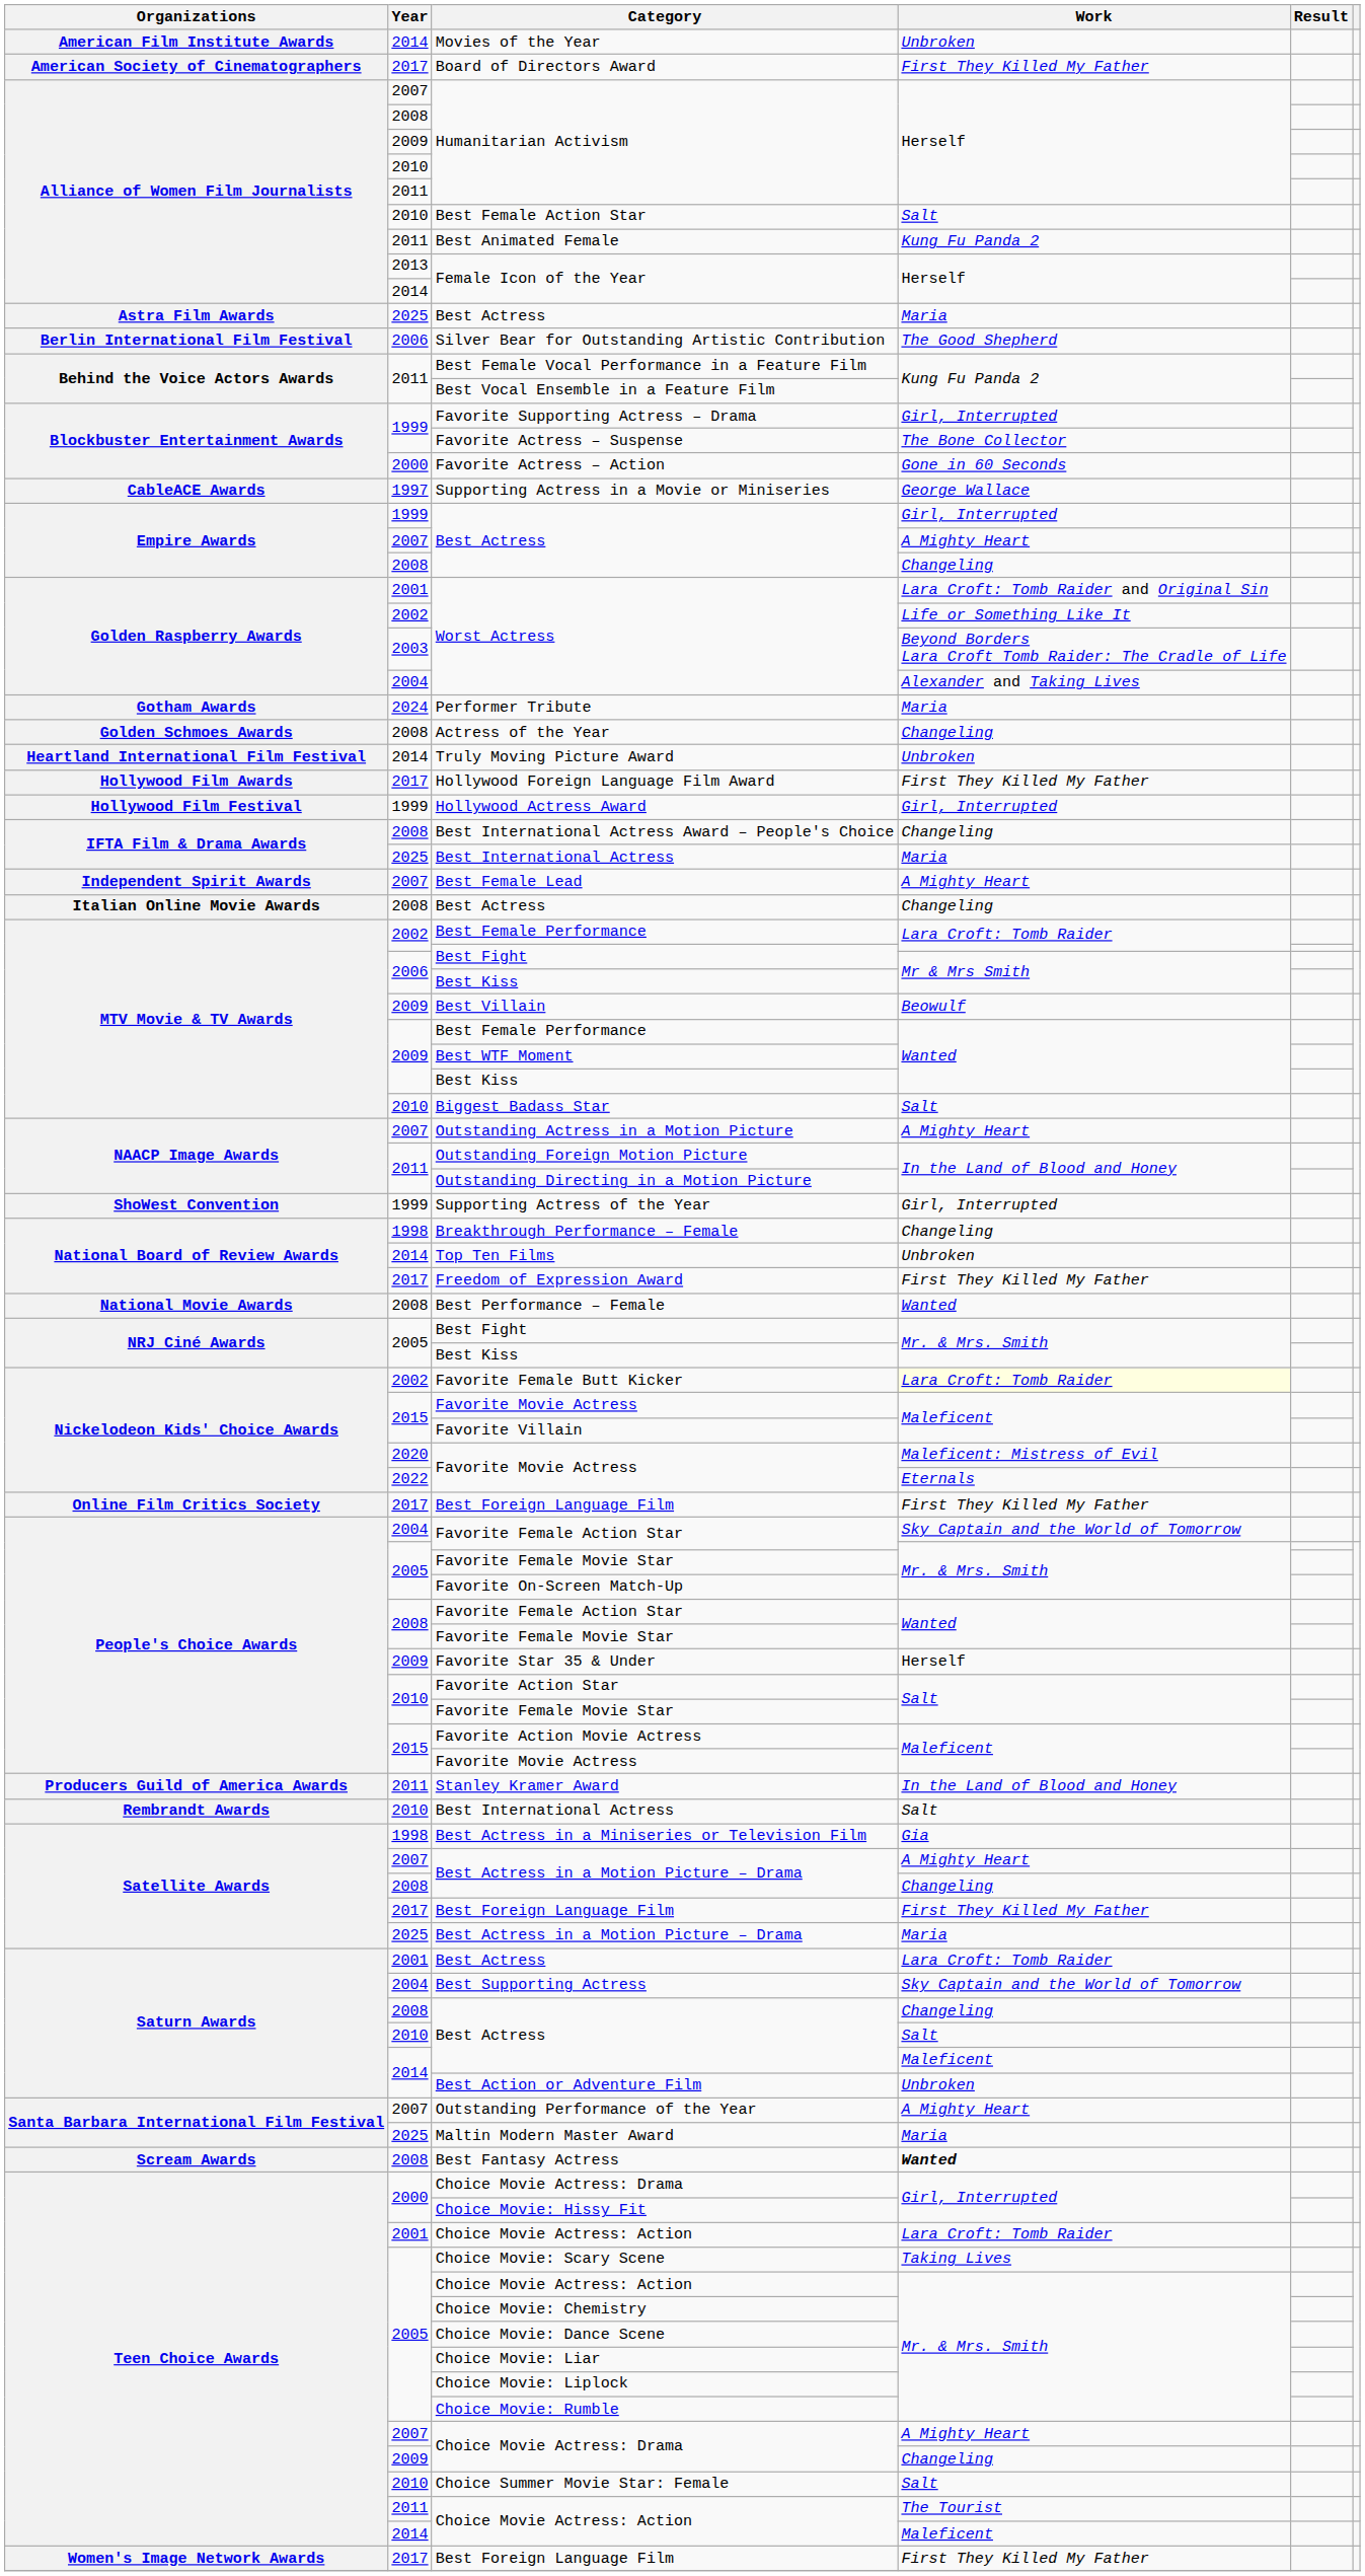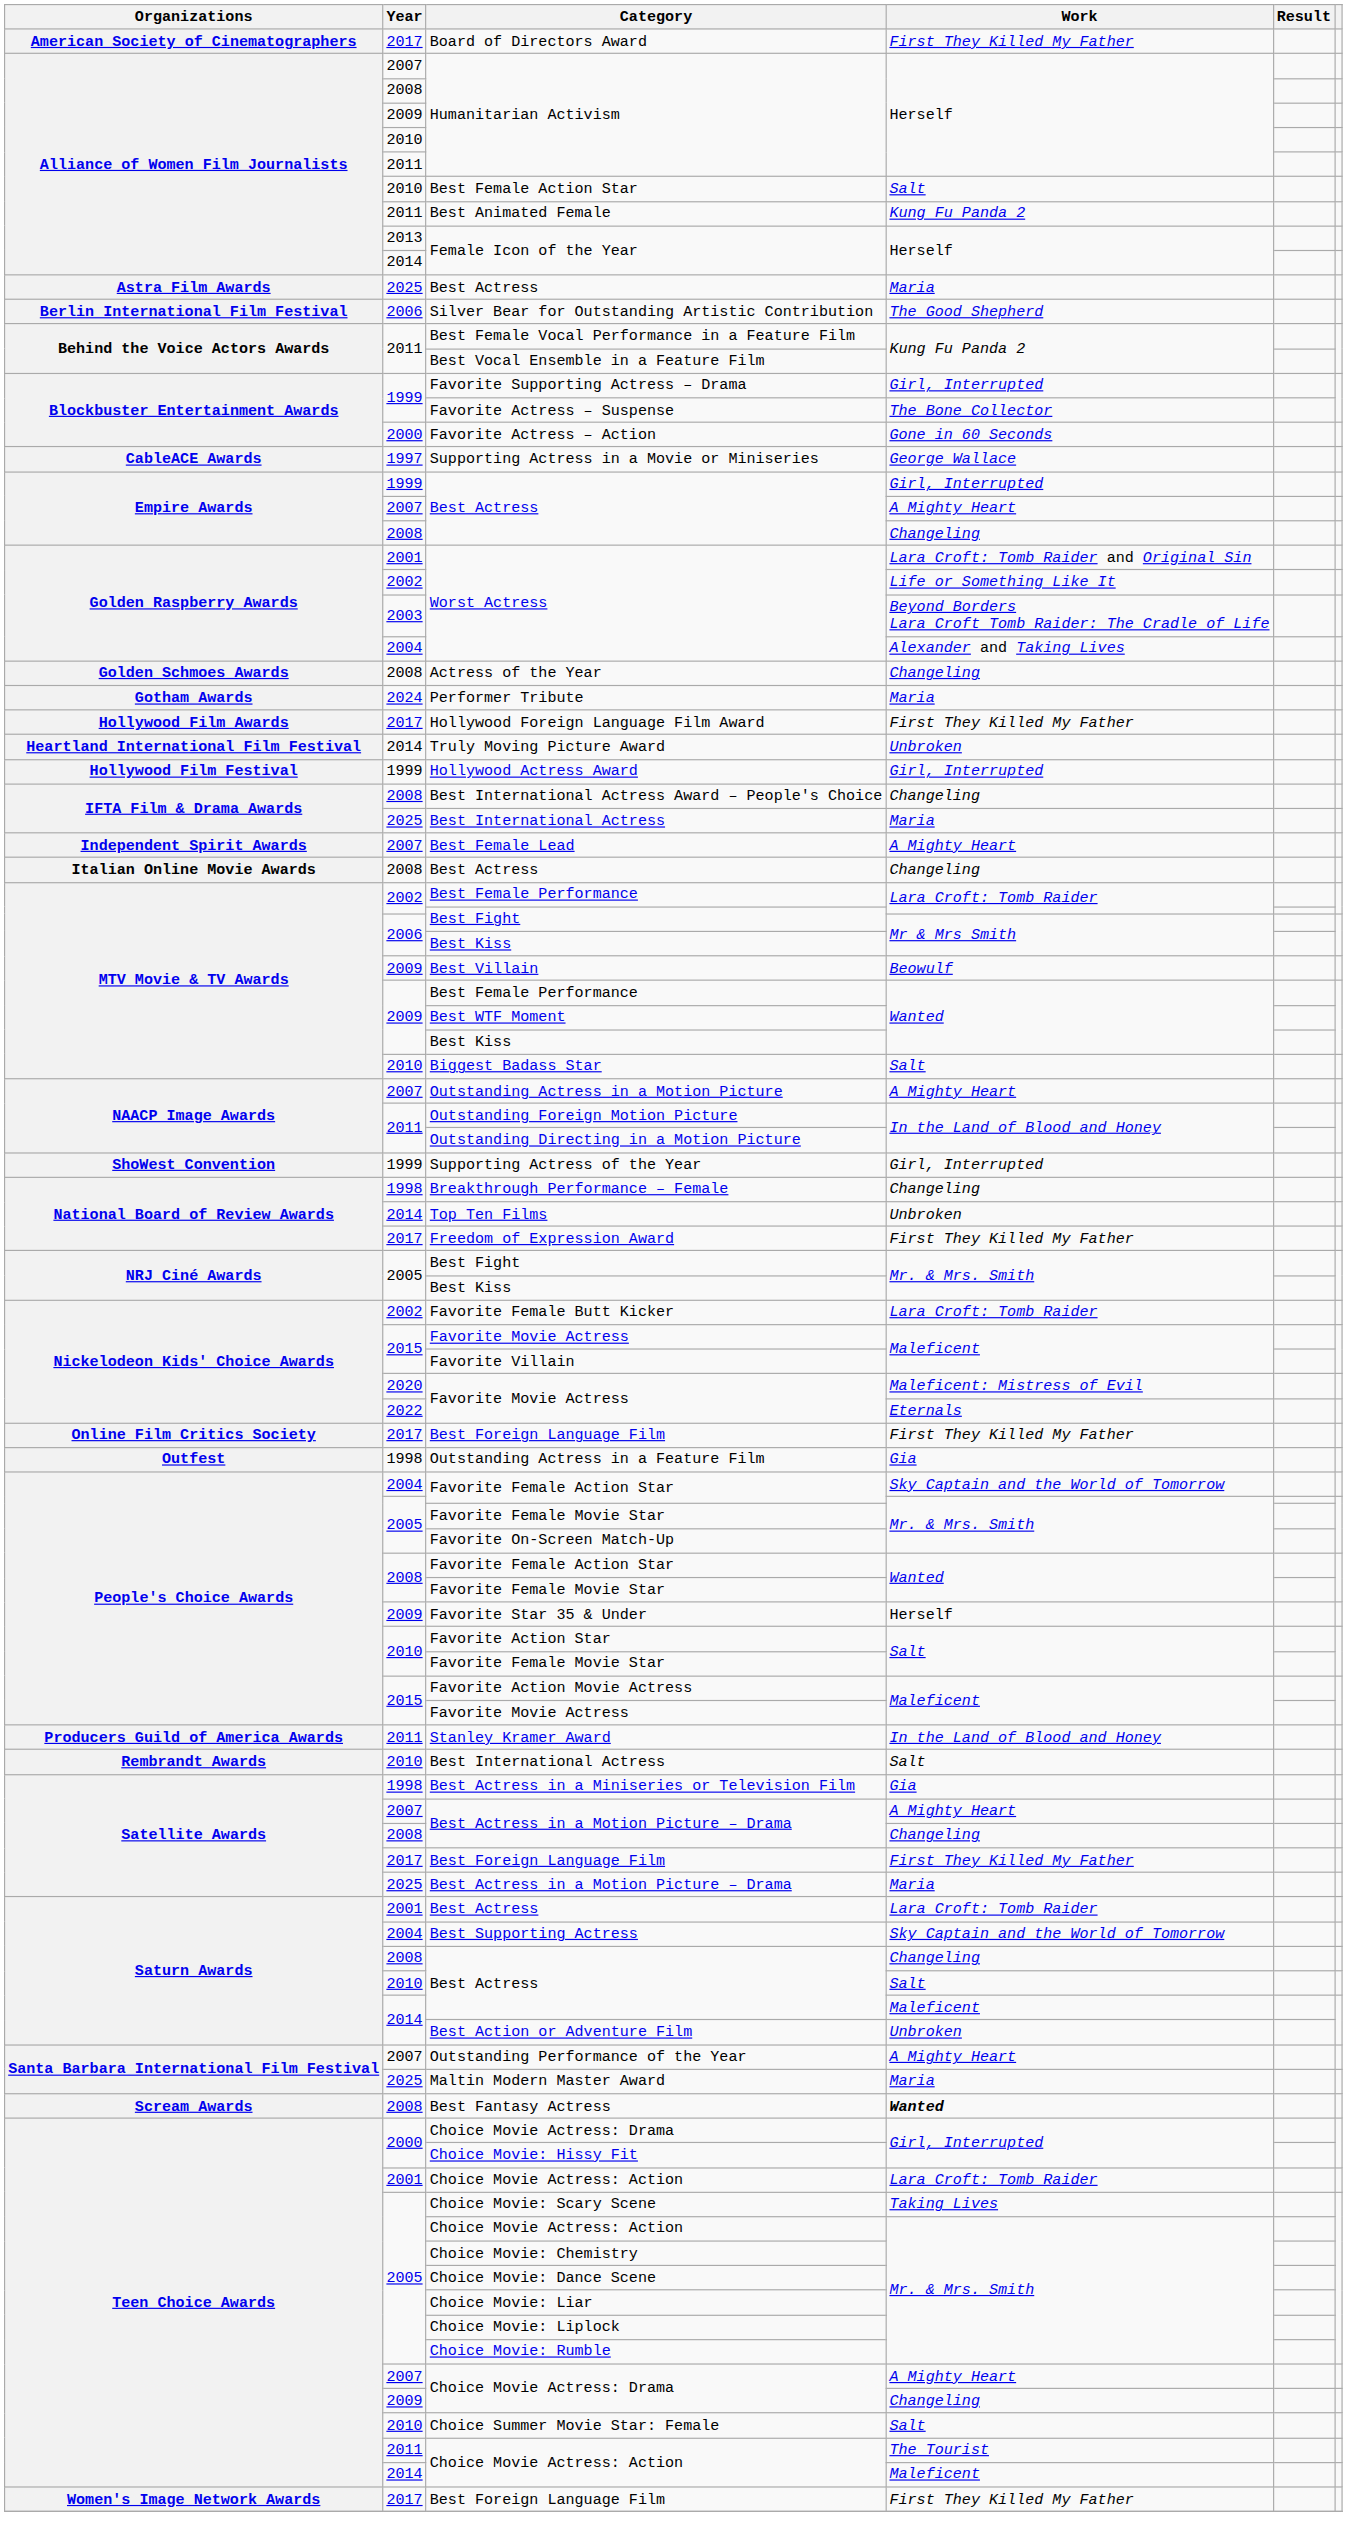- row: American Film Institute Awards | 2014 | Movies of the Year | Unbroken
rows swapped: Actress of the Year <-> Performer Tribute
rows swapped: Truly Moving Picture Award <-> Hollywood Foreign Language Film Award
- row: National Movie Awards | 2008 | Best Performance – Female | Wanted
Favorite Female Butt Kicker | Work: lightyellow background -> no background
+ row: Outfest | 1998 | Outstanding Actress in a Feature Film | Gia
